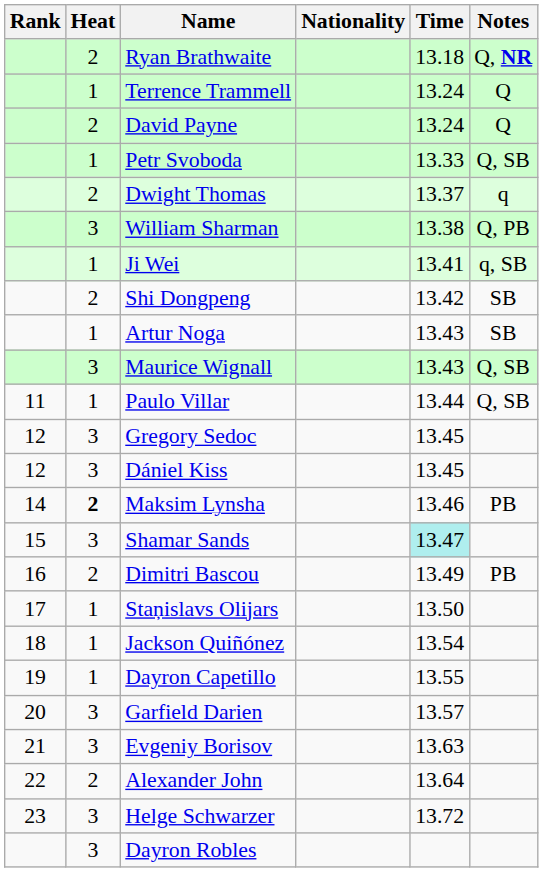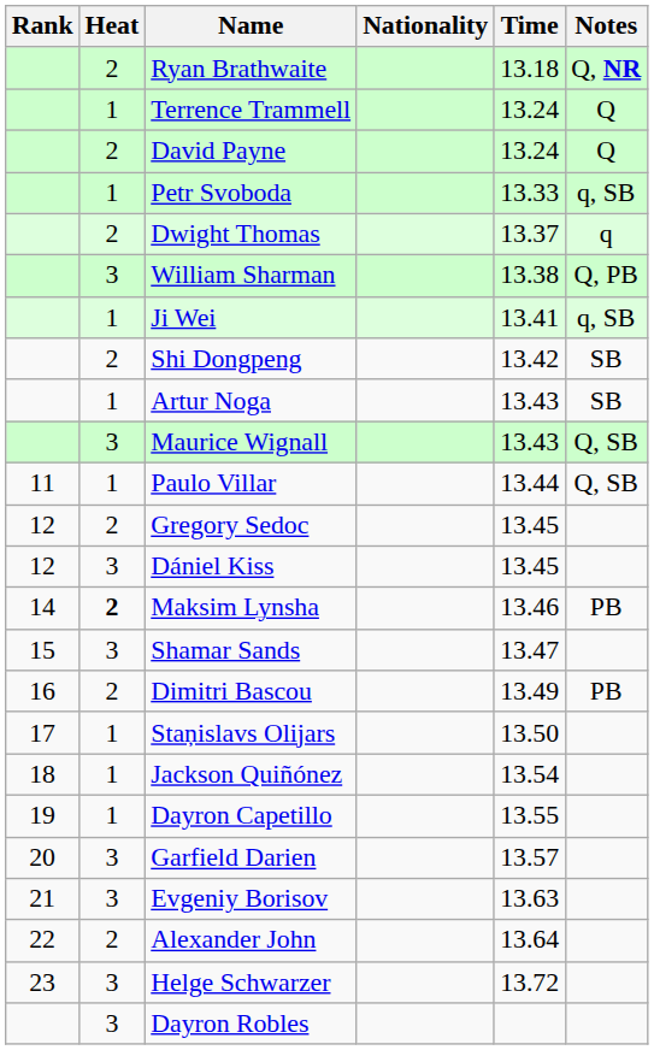Petr Svoboda | Notes: Q, SB -> q, SB
Gregory Sedoc | Heat: 3 -> 2
Shamar Sands | Time: paleturquoise background -> no background
